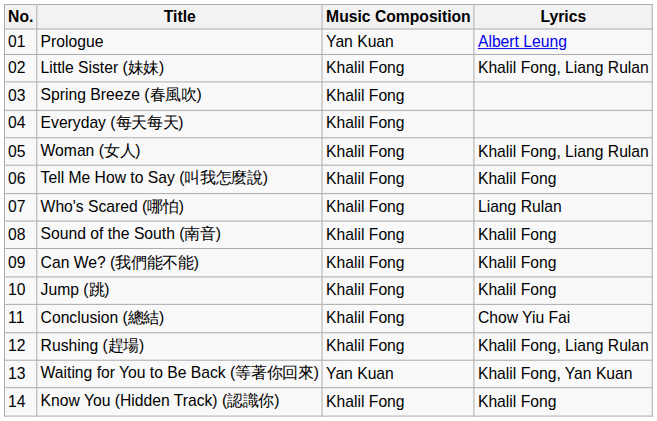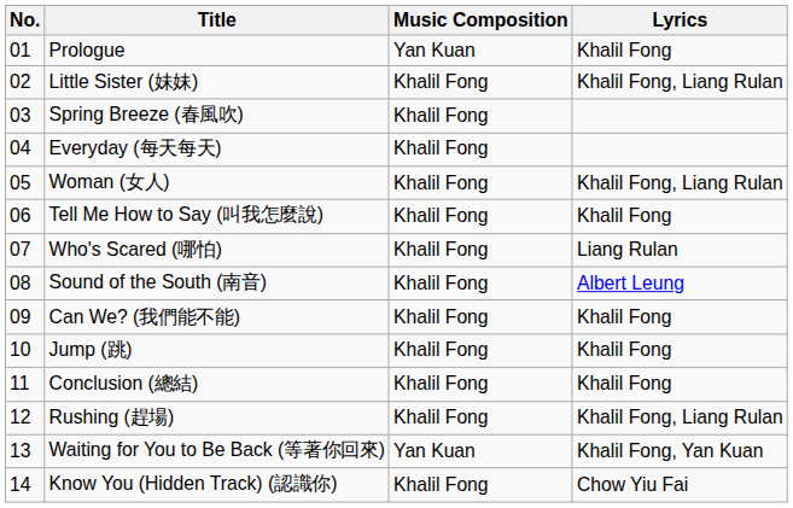Prologue | Lyrics: Albert Leung -> Khalil Fong
Sound of the South (南音) | Lyrics: Khalil Fong -> Albert Leung
Conclusion (總結) | Lyrics: Chow Yiu Fai -> Khalil Fong
Know You (Hidden Track) (認識你) | Lyrics: Khalil Fong -> Chow Yiu Fai
